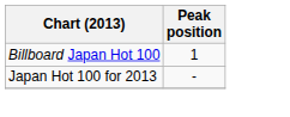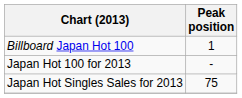+ row: Japan Hot Singles Sales for 2013 | 75
